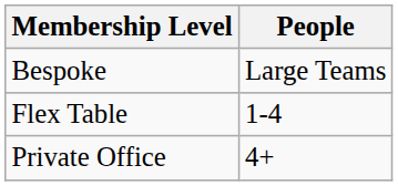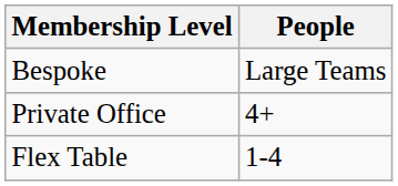rows swapped: Private Office <-> Flex Table
